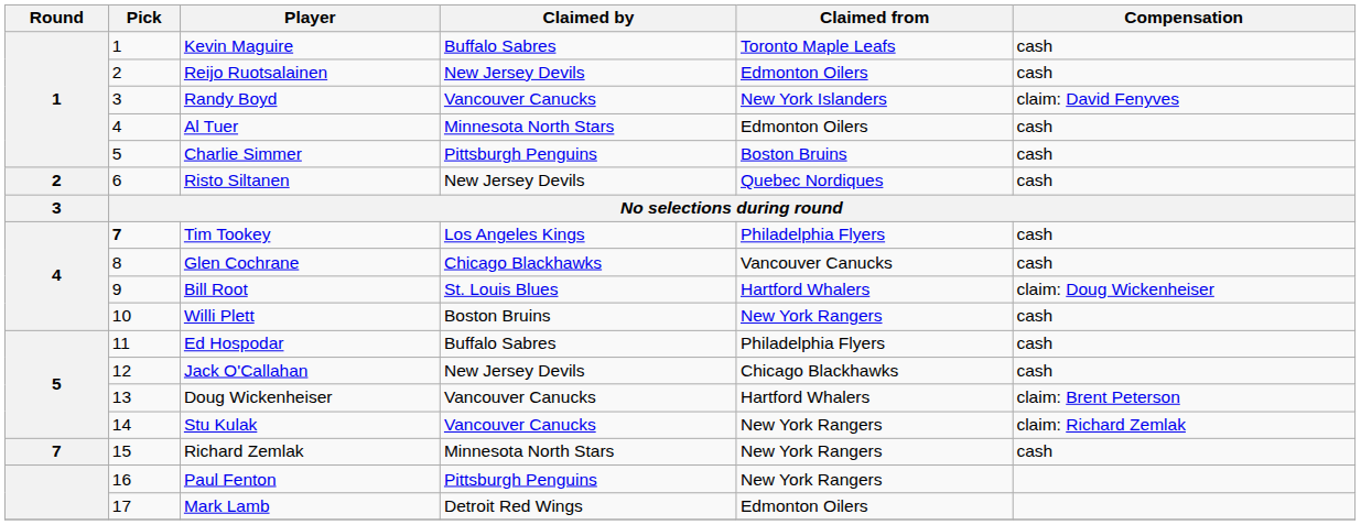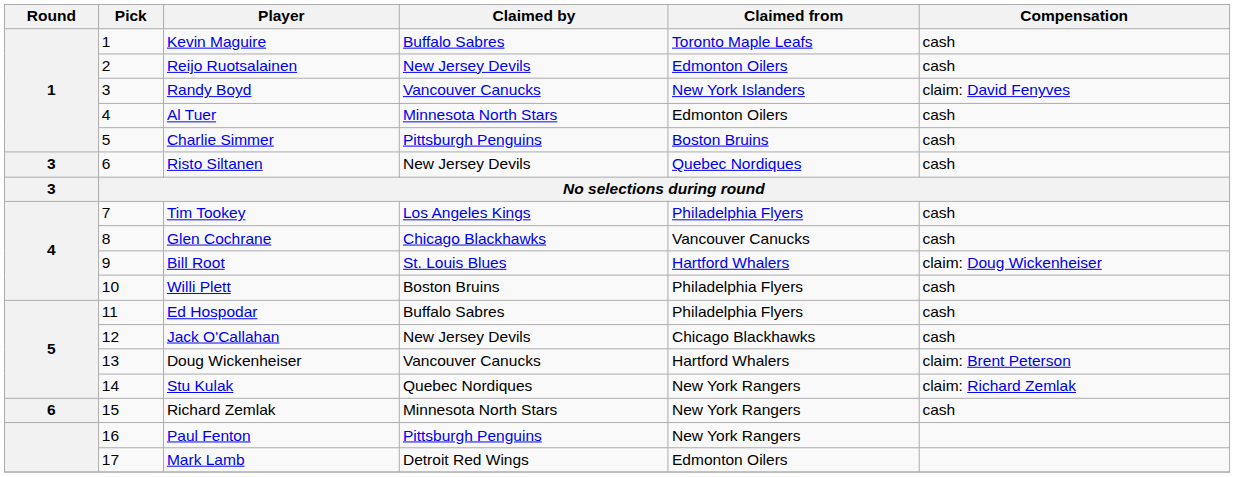Risto Siltanen | Round: 2 -> 3
Tim Tookey | Pick: bold -> normal
Willi Plett | Claimed from: New York Rangers -> Philadelphia Flyers
Stu Kulak | Claimed by: Vancouver Canucks -> Quebec Nordiques
Richard Zemlak | Round: 7 -> 6
